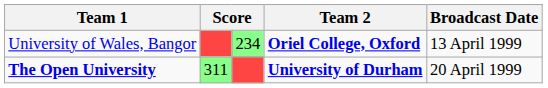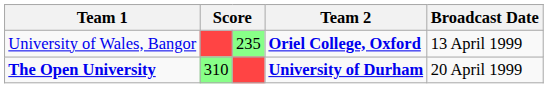University of Wales, Bangor | column 3: 234 -> 235
The Open University | column 2: 311 -> 310
